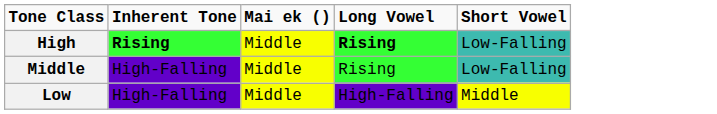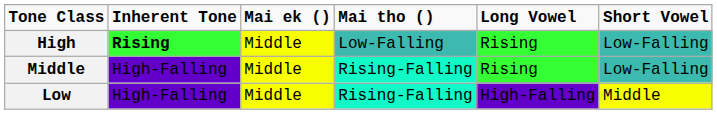+ column: Mai tho () | Low-Falling | Rising-Falling | Rising-Falling
High | Long Vowel: bold -> normal
